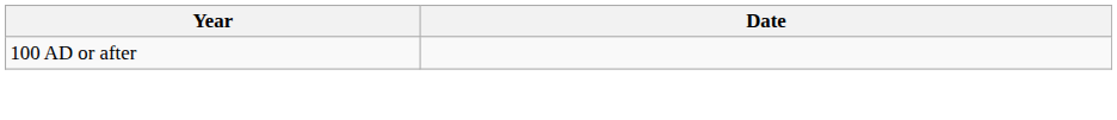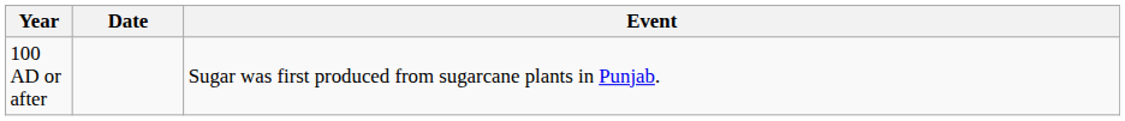+ column: Event | Sugar was first produced from sugarcane plants in Punjab.
